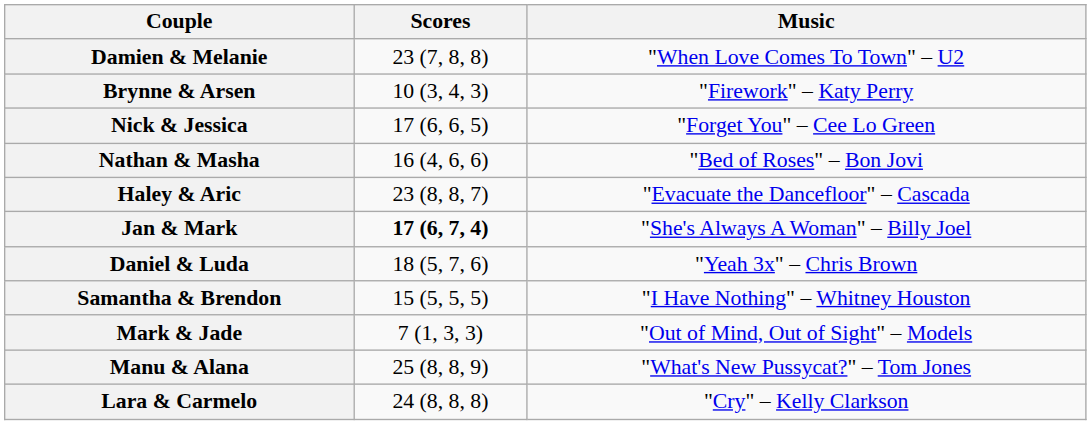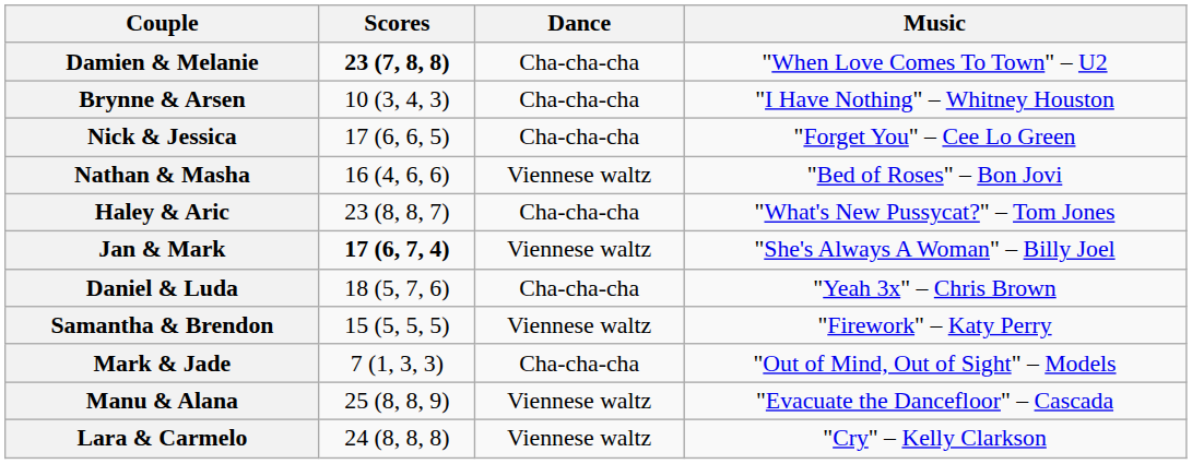+ column: Dance | Cha-cha-cha | Cha-cha-cha | Cha-cha-cha | Viennese waltz | Cha-cha-cha | Viennese waltz | Cha-cha-cha | Viennese waltz | Cha-cha-cha | Viennese waltz | Viennese waltz
Damien & Melanie | Scores: normal -> bold
Brynne & Arsen | Music: "Firework" – Katy Perry -> "I Have Nothing" – Whitney Houston
Haley & Aric | Music: "Evacuate the Dancefloor" – Cascada -> "What's New Pussycat?" – Tom Jones
Samantha & Brendon | Music: "I Have Nothing" – Whitney Houston -> "Firework" – Katy Perry
Manu & Alana | Music: "What's New Pussycat?" – Tom Jones -> "Evacuate the Dancefloor" – Cascada
